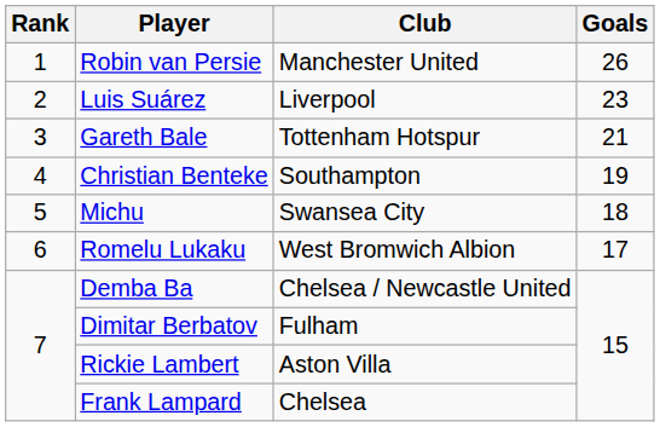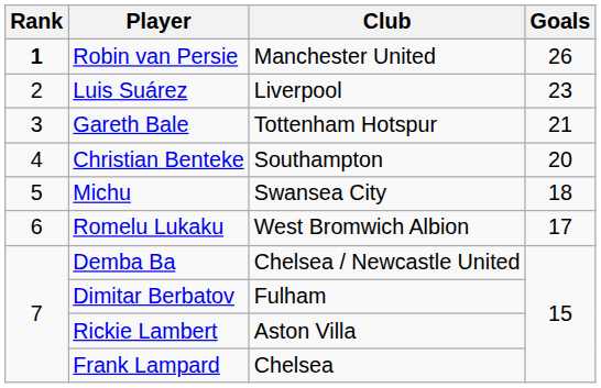Robin van Persie | Rank: normal -> bold
Christian Benteke | Goals: 19 -> 20
